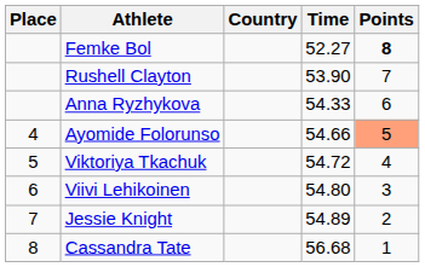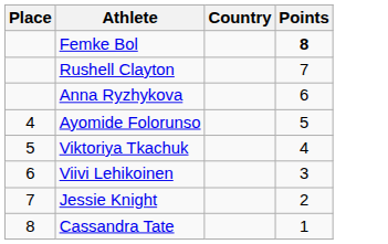- column: Time | 52.27 | 53.90 | 54.33 | 54.66 | 54.72 | 54.80 | 54.89 | 56.68
Ayomide Folorunso | Points: lightsalmon background -> no background
